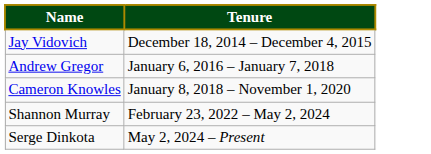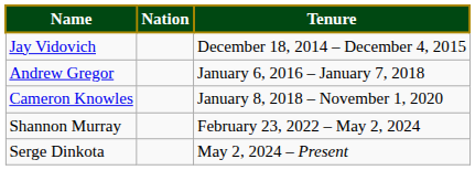+ column: Nation
